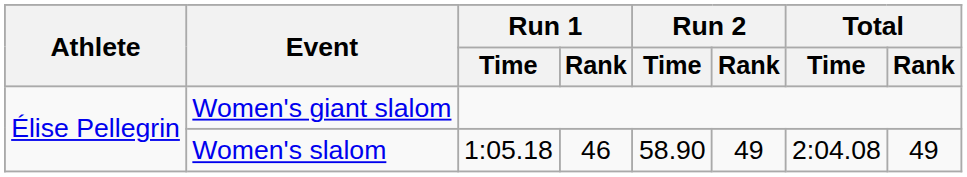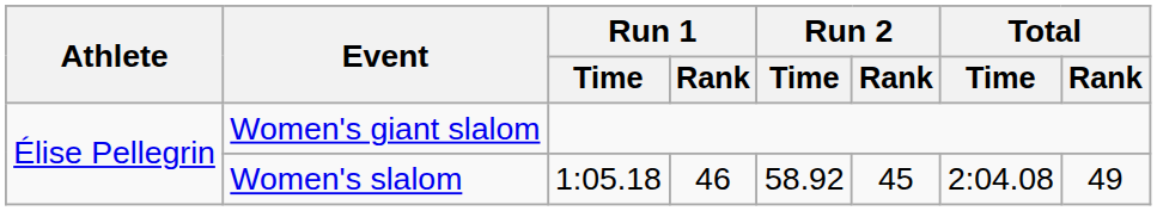Women's slalom | Run 2 / Time: 58.90 -> 58.92
Women's slalom | Run 2 / Rank: 49 -> 45
